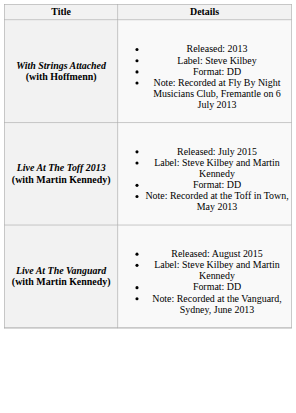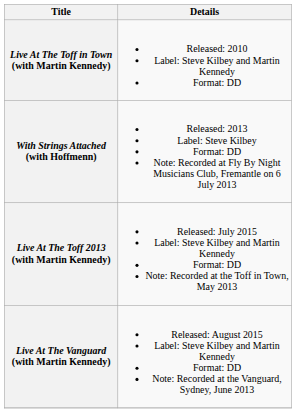+ row: Live At The Toff in Town (with Martin Kennedy) | Released: 2010 Label: Steve Kilbey and Martin Kennedy Format: DD
